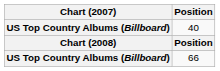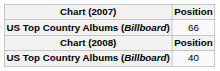rows swapped: 40 <-> 66
